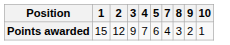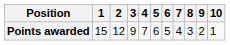+ column: 6 | 5
